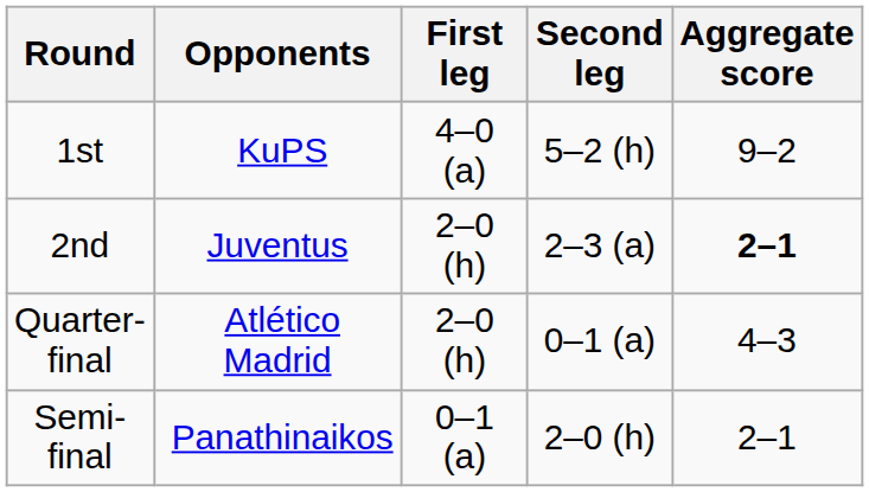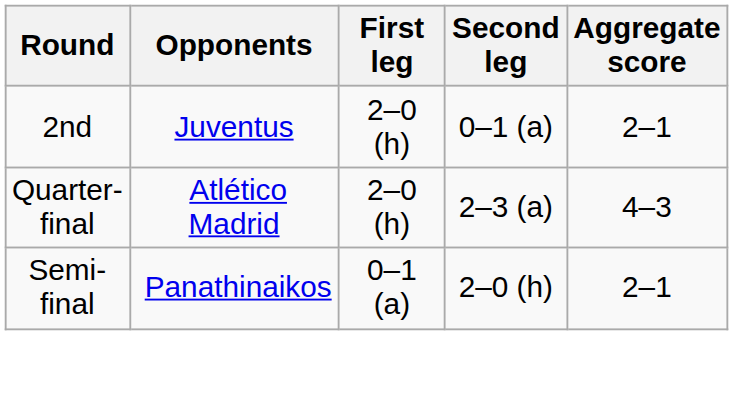- row: 1st | KuPS | 4–0 (a) | 5–2 (h) | 9–2
2nd | Second leg: 2–3 (a) -> 0–1 (a)
2nd | Aggregate score: bold -> normal
Quarter-final | Second leg: 0–1 (a) -> 2–3 (a)
